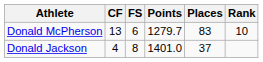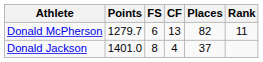columns swapped: CF <-> Points
Donald McPherson | Places: 83 -> 82
Donald McPherson | Rank: 10 -> 11
